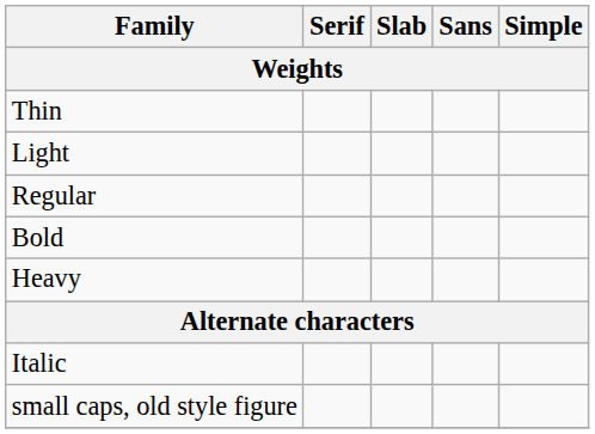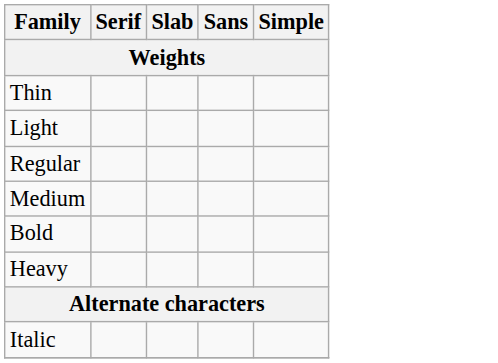+ row: Medium
- row: small caps, old style figure
